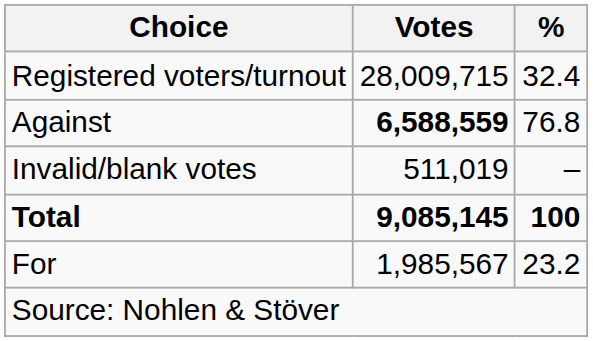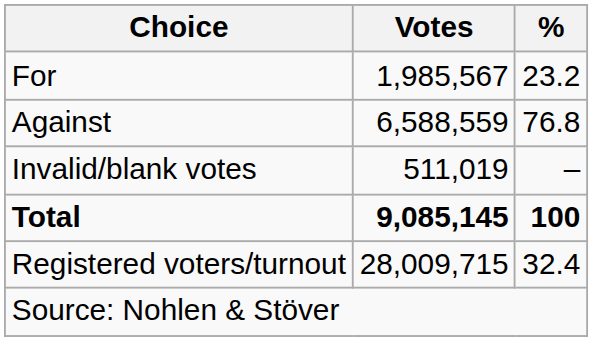rows swapped: For <-> Registered voters/turnout
Against | Votes: bold -> normal
